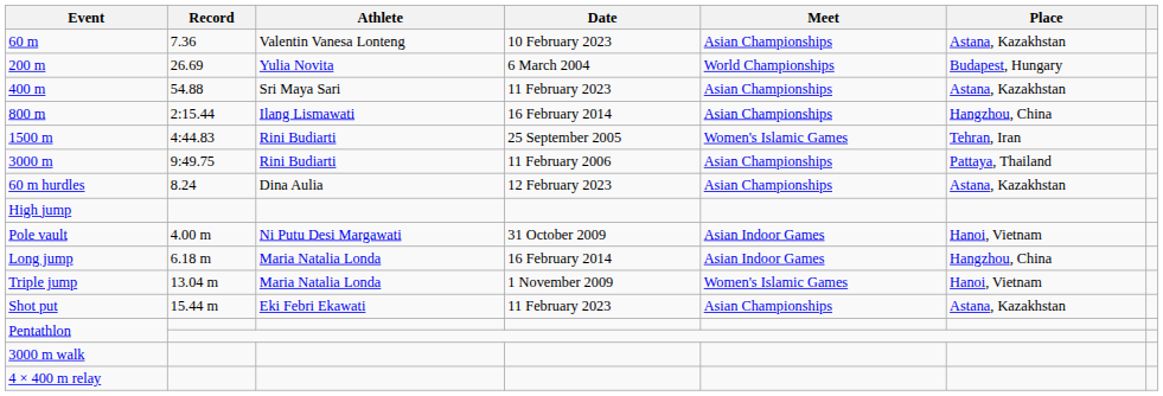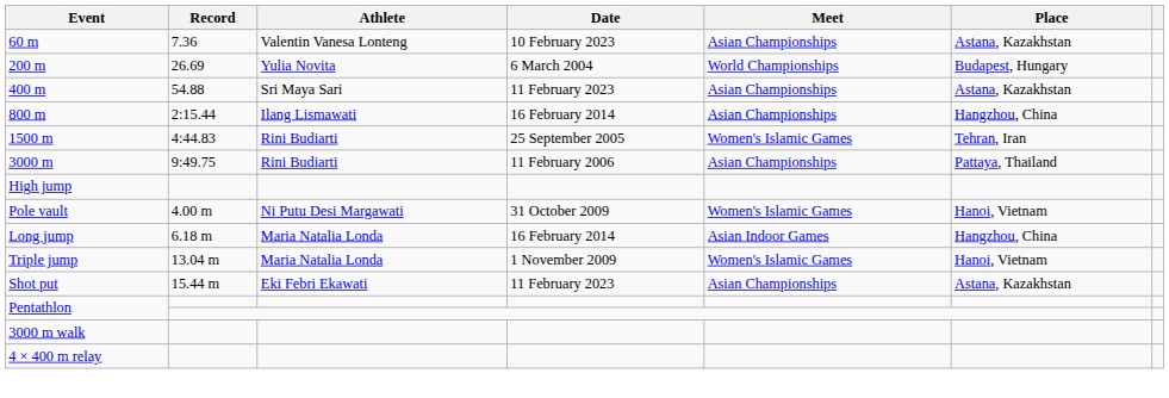- row: 60 m hurdles | 8.24 | Dina Aulia | 12 February 2023 | Asian Championships | Astana, Kazakhstan
Pole vault | Meet: Asian Indoor Games -> Women's Islamic Games
